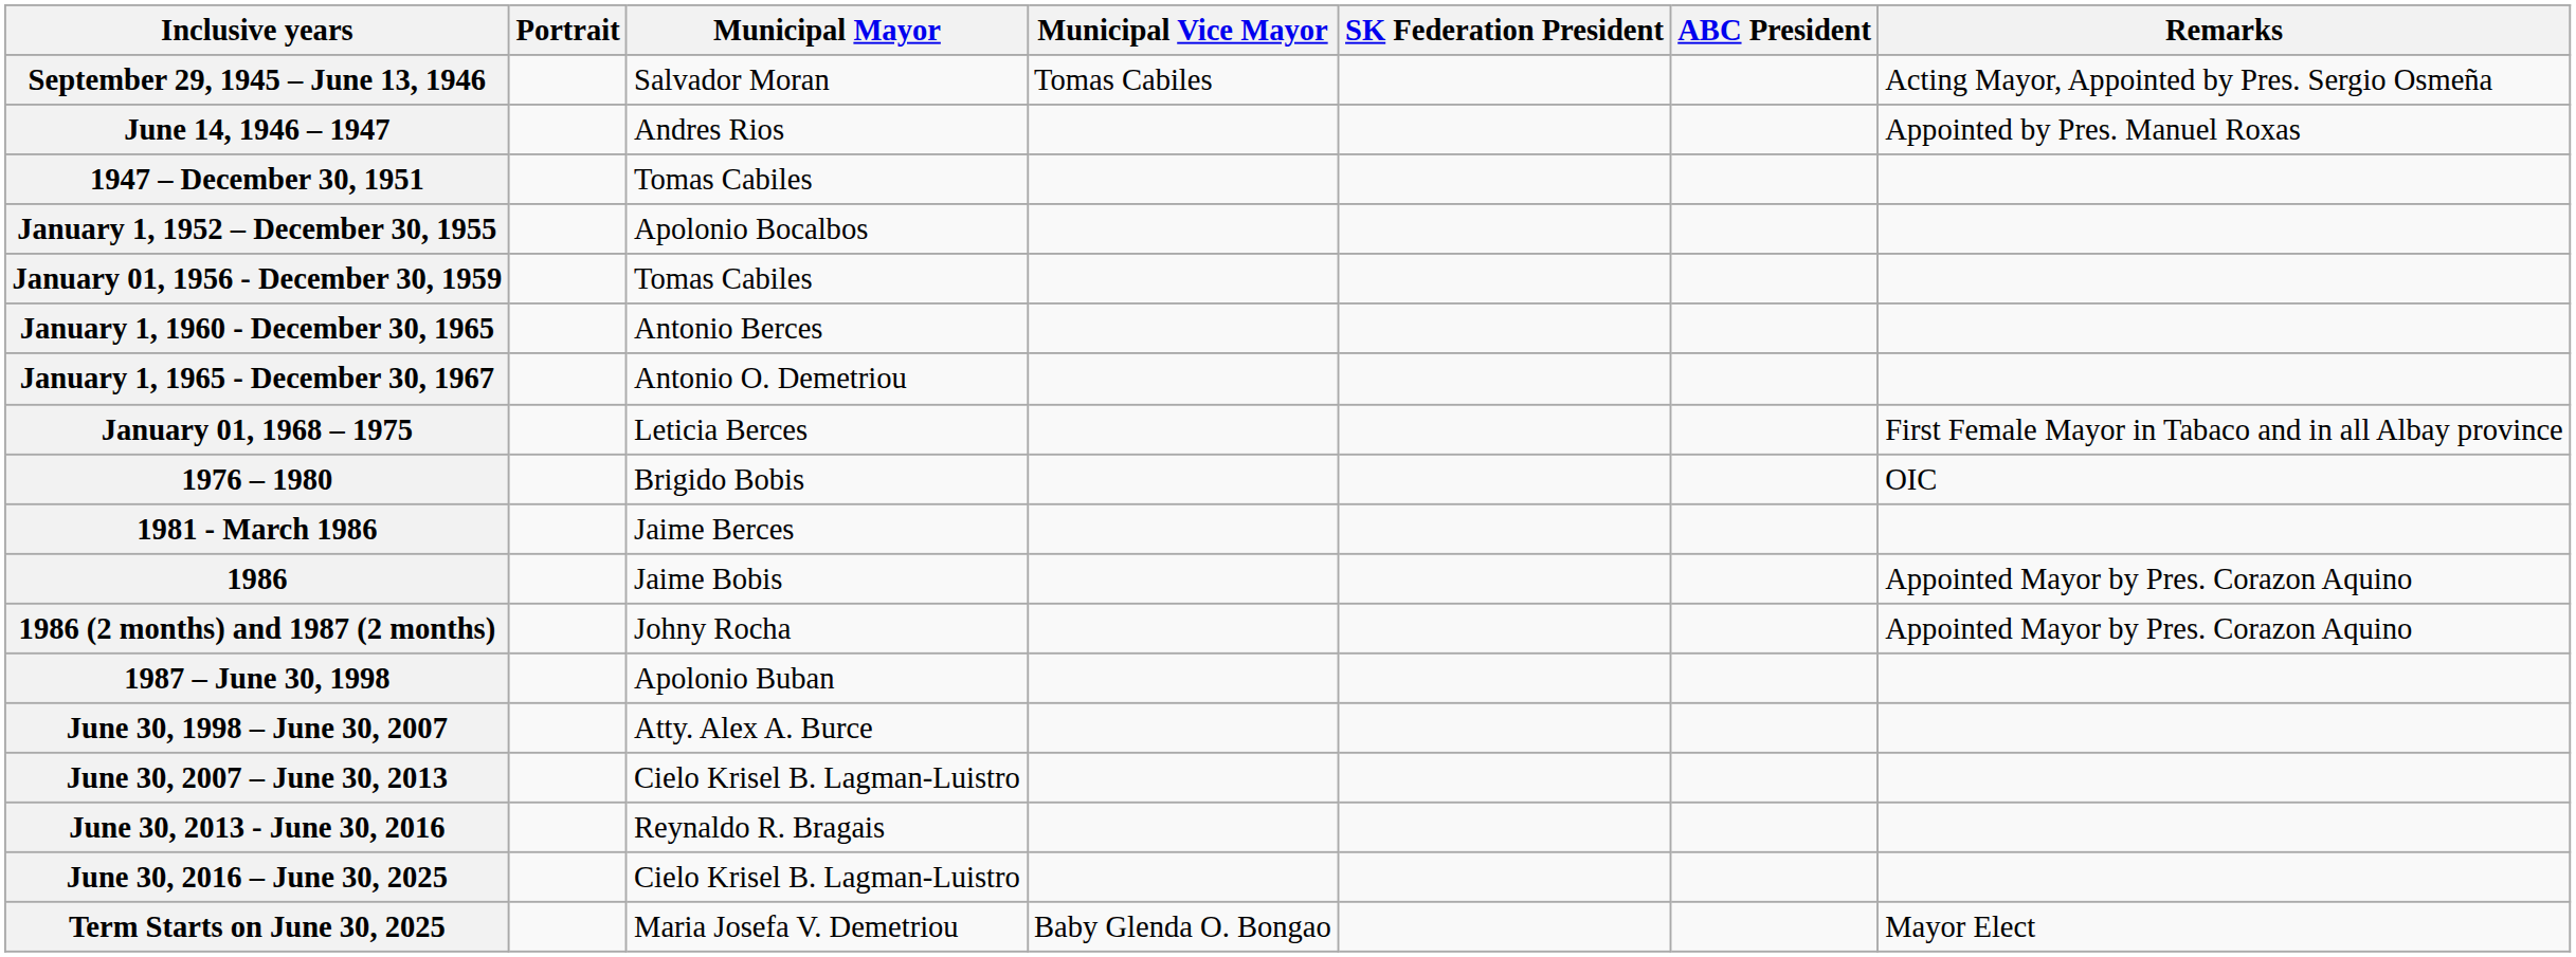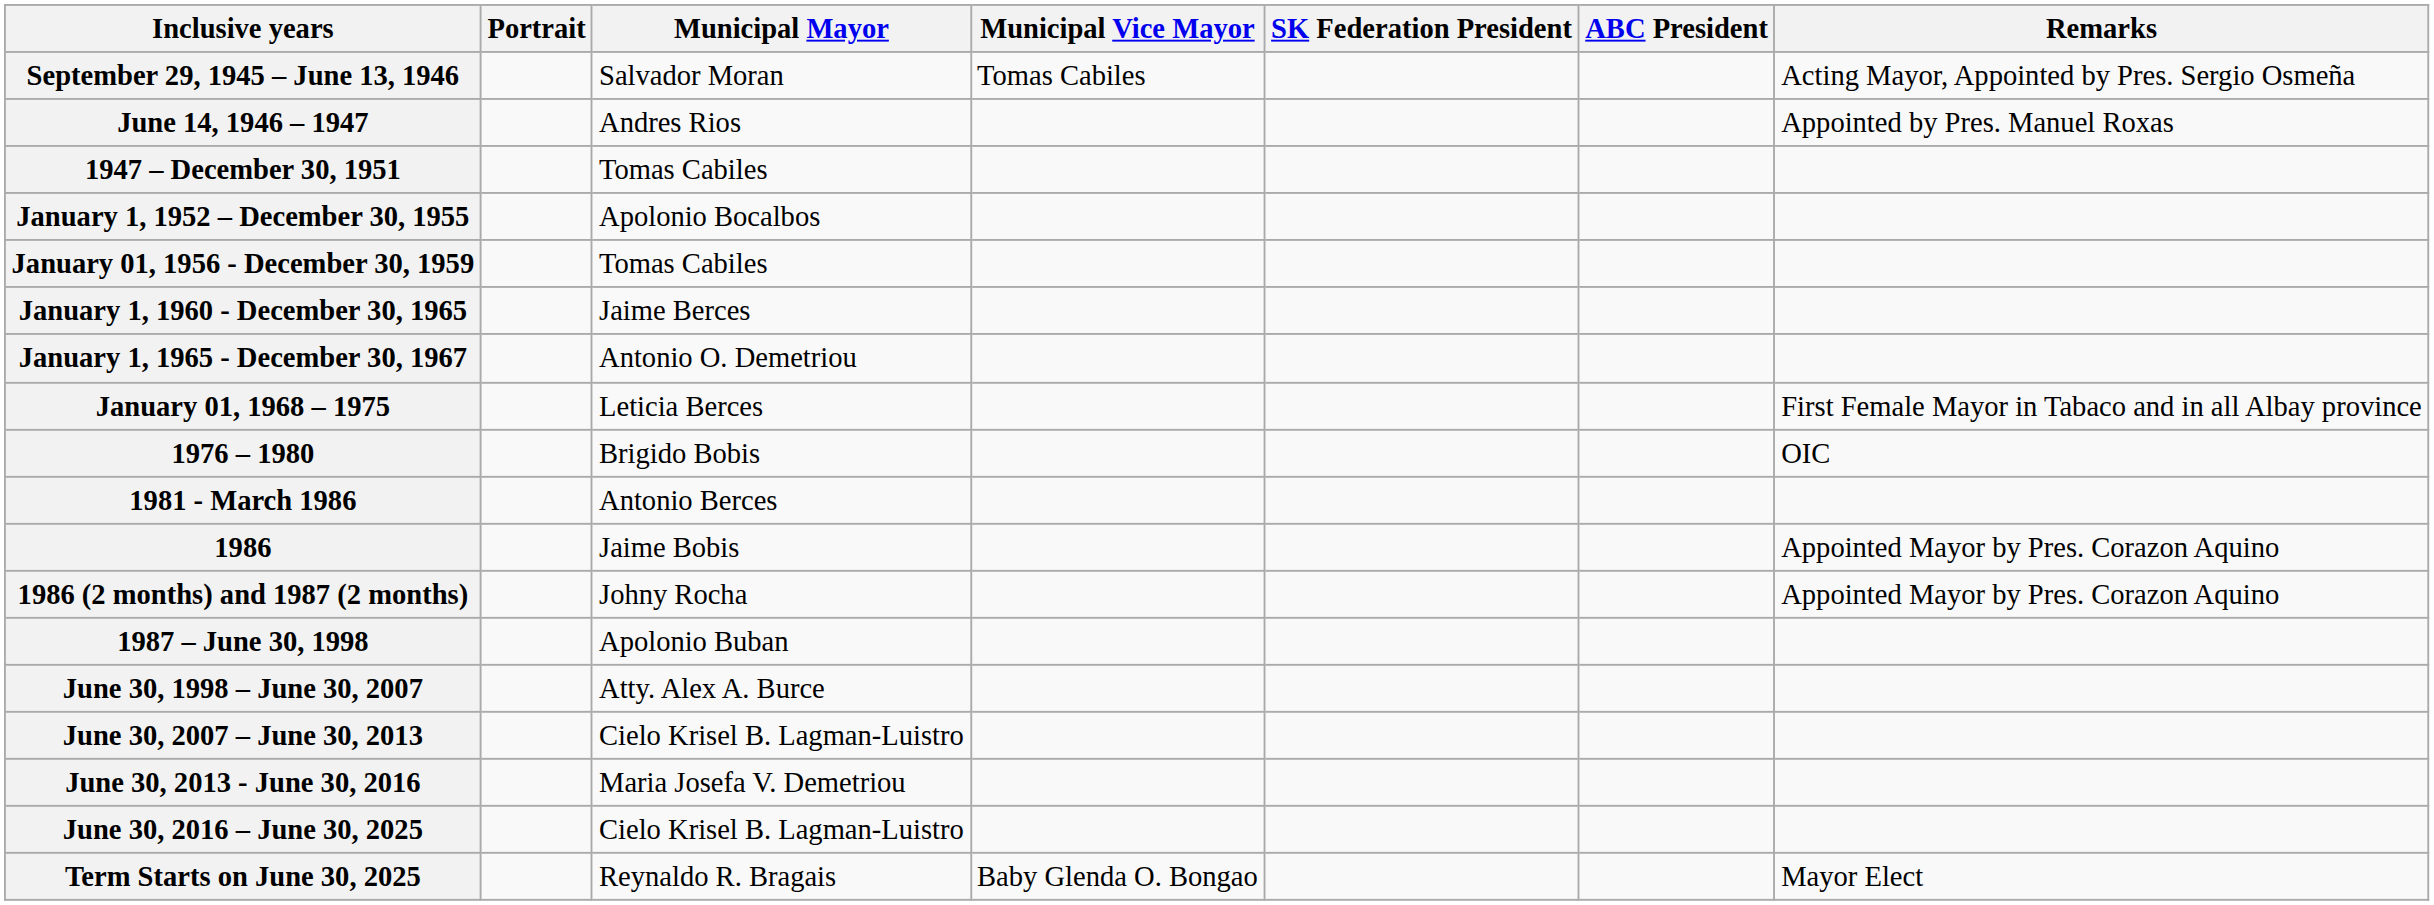January 1, 1960 - December 30, 1965 | Municipal Mayor: Antonio Berces -> Jaime Berces
1981 - March 1986 | Municipal Mayor: Jaime Berces -> Antonio Berces
June 30, 2013 - June 30, 2016 | Municipal Mayor: Reynaldo R. Bragais -> Maria Josefa V. Demetriou
Term Starts on June 30, 2025 | Municipal Mayor: Maria Josefa V. Demetriou -> Reynaldo R. Bragais
